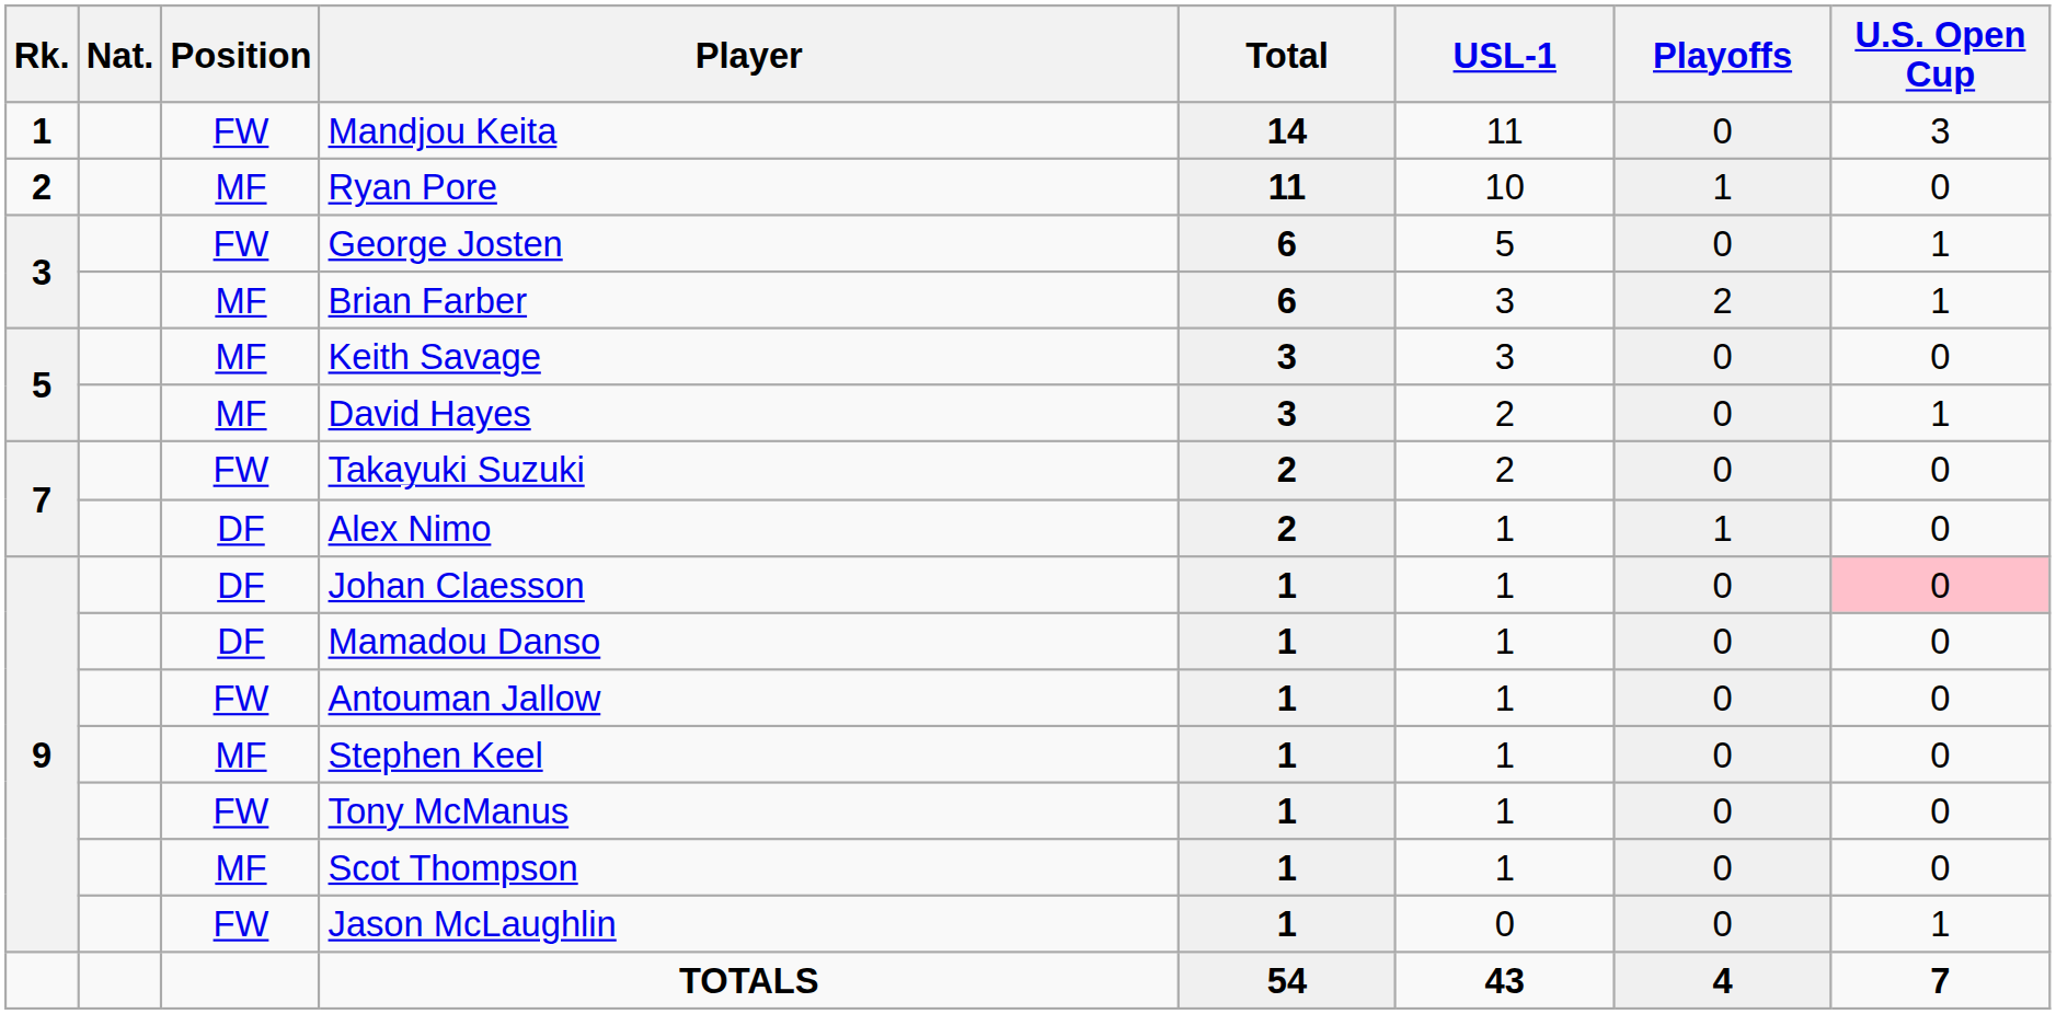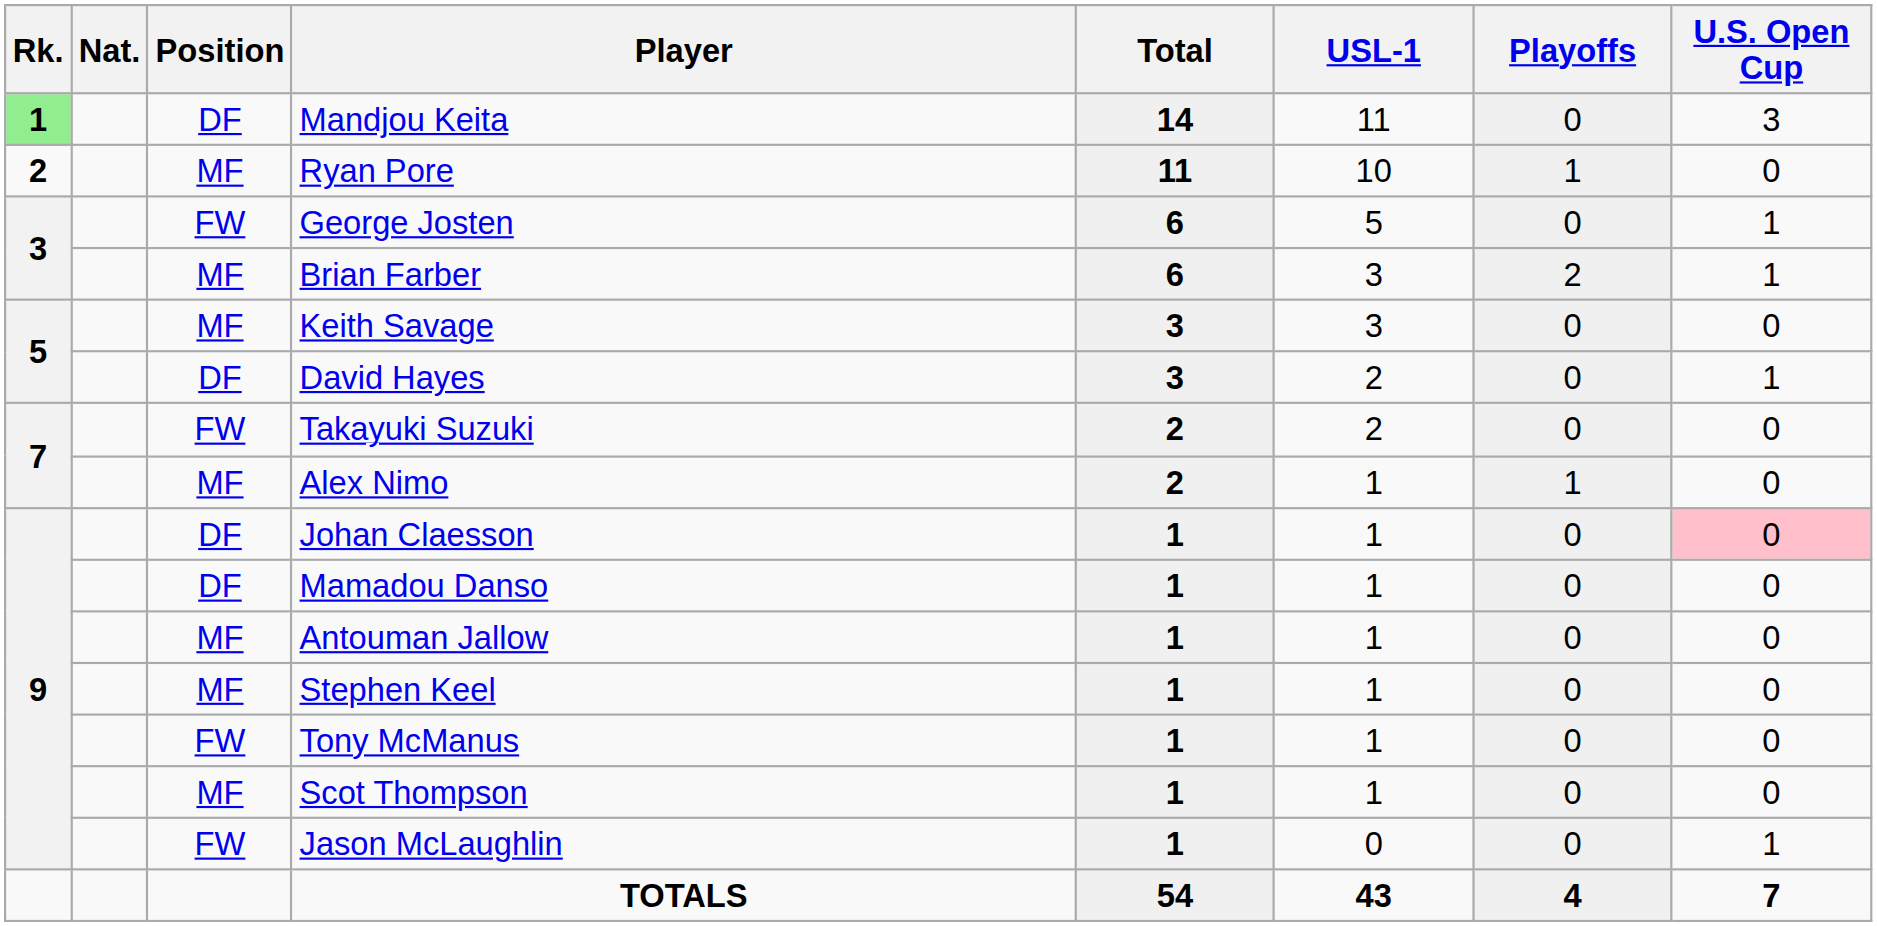Mandjou Keita | Rk.: no background -> lightgreen background
Mandjou Keita | Position: FW -> DF
David Hayes | Position: MF -> DF
Alex Nimo | Position: DF -> MF
Antouman Jallow | Position: FW -> MF
